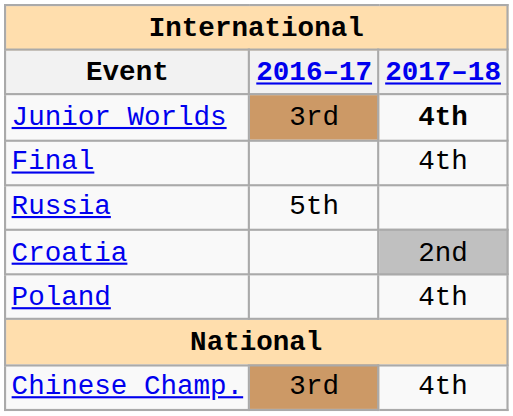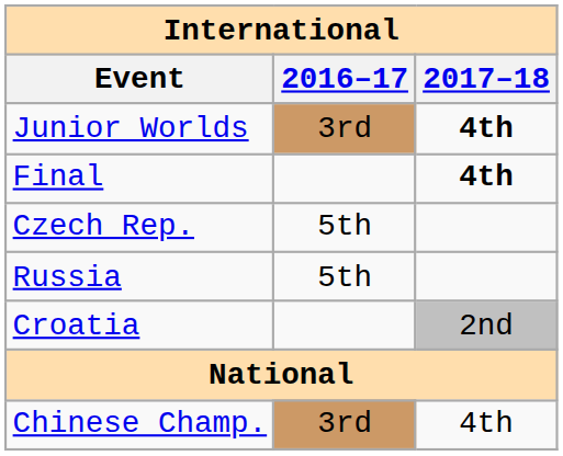Final | 2017–18: normal -> bold
+ row: Czech Rep. | 5th
- row: Poland | 4th
